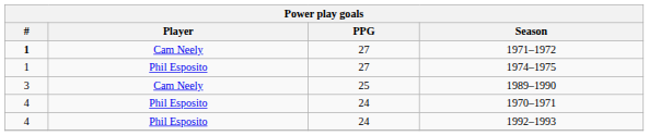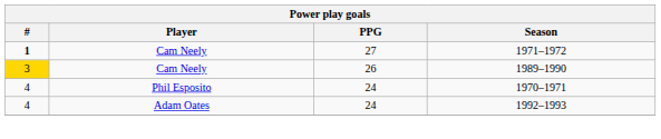- row: 1 | Phil Esposito | 27 | 1974–1975
1989–1990 | #: no background -> gold background
1989–1990 | PPG: 25 -> 26
1992–1993 | Player: Phil Esposito -> Adam Oates
